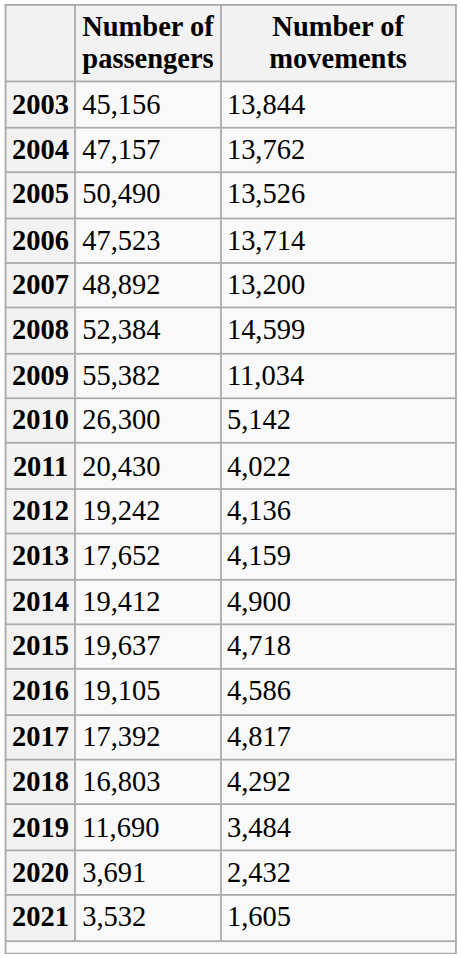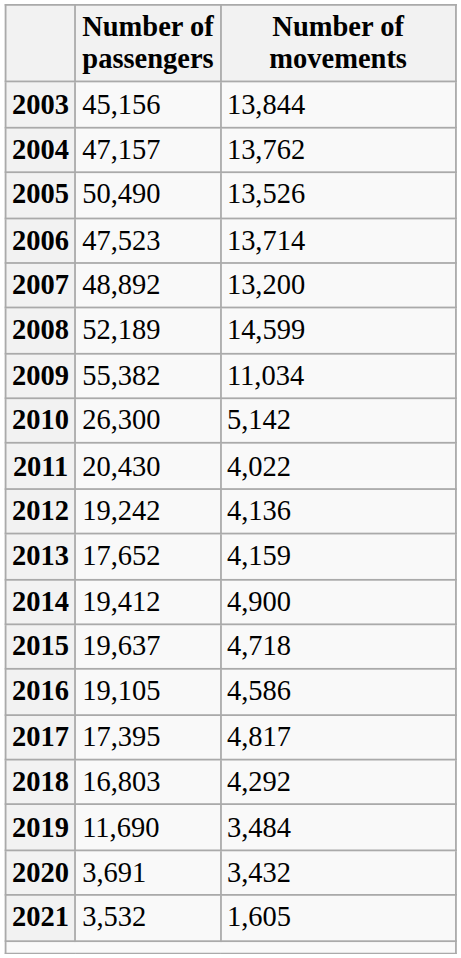2008 | Number of passengers: 52,384 -> 52,189
2017 | Number of passengers: 17,392 -> 17,395
2020 | Number of movements: 2,432 -> 3,432
